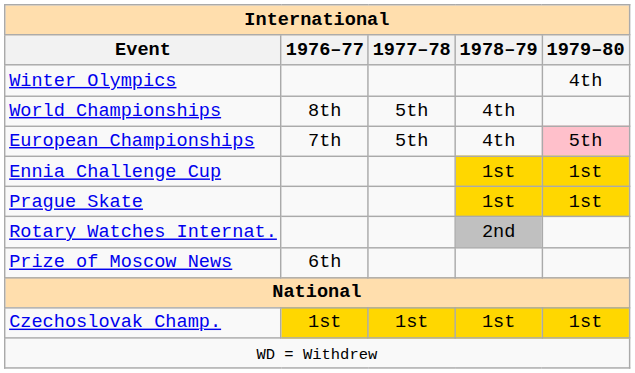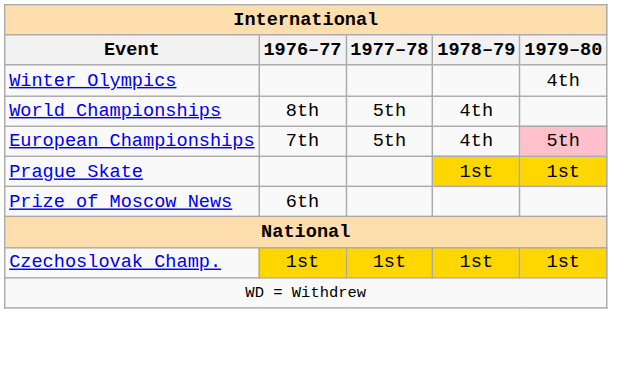- row: Ennia Challenge Cup | 1st | 1st
- row: Rotary Watches Internat. | 2nd
